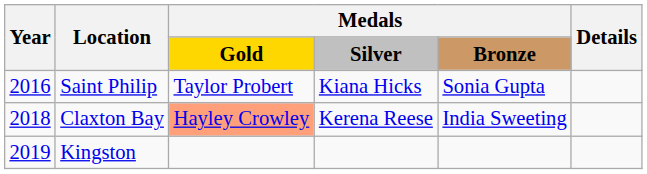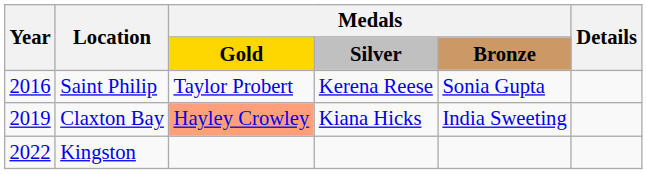Saint Philip | column 4: Kiana Hicks -> Kerena Reese
Claxton Bay | Year: 2018 -> 2019
Claxton Bay | column 4: Kerena Reese -> Kiana Hicks
Kingston | Year: 2019 -> 2022
